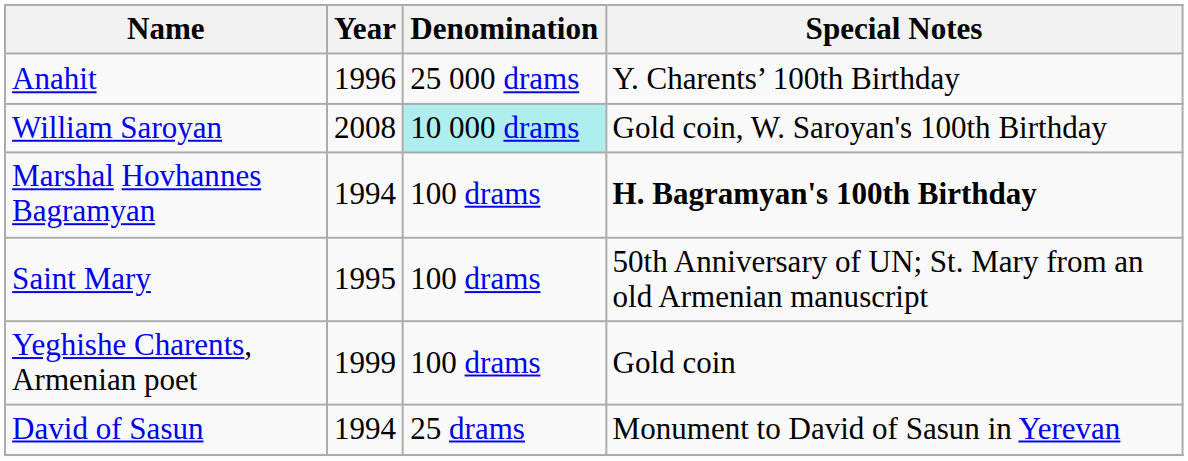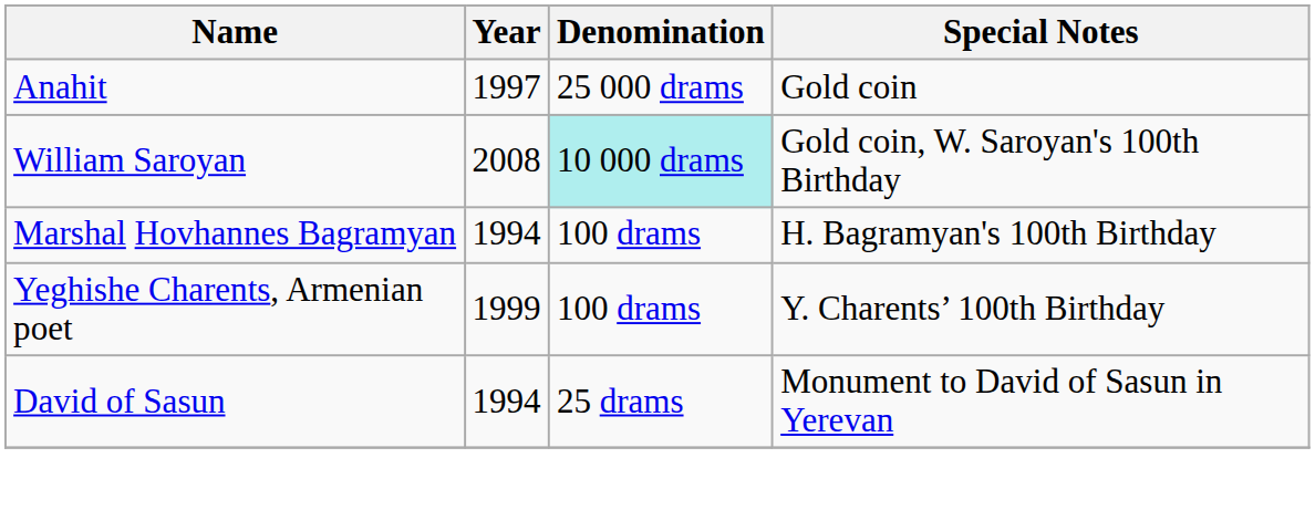Anahit | Year: 1996 -> 1997
Anahit | Special Notes: Y. Charents’ 100th Birthday -> Gold coin
Marshal Hovhannes Bagramyan | Special Notes: bold -> normal
- row: Saint Mary | 1995 | 100 drams | 50th Anniversary of UN; St. Mary from an old Armenian manuscript
Yeghishe Charents, Armenian poet | Special Notes: Gold coin -> Y. Charents’ 100th Birthday
